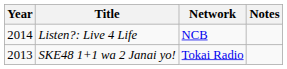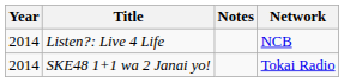columns swapped: Network <-> Notes
SKE48 1+1 wa 2 Janai yo! | Year: 2013 -> 2014
